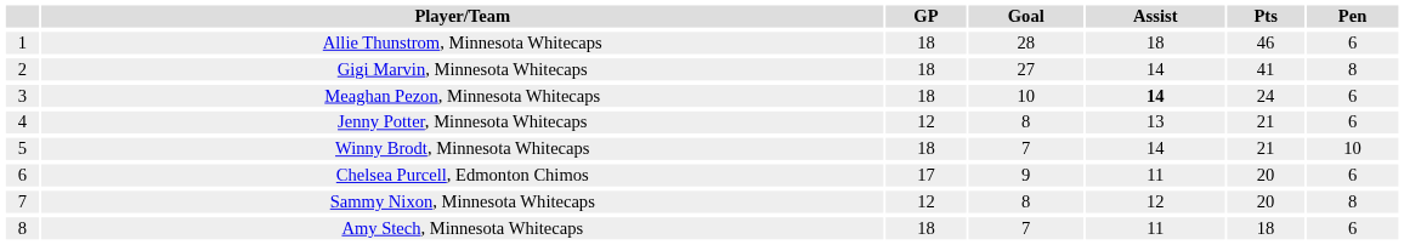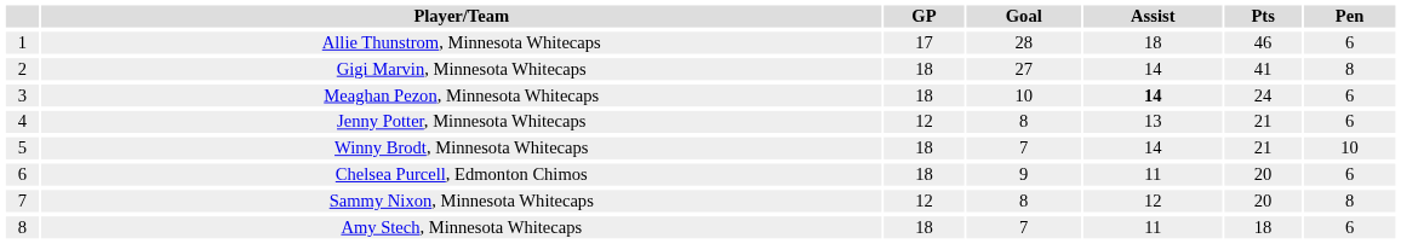Allie Thunstrom, Minnesota Whitecaps | GP: 18 -> 17
Chelsea Purcell, Edmonton Chimos | GP: 17 -> 18
